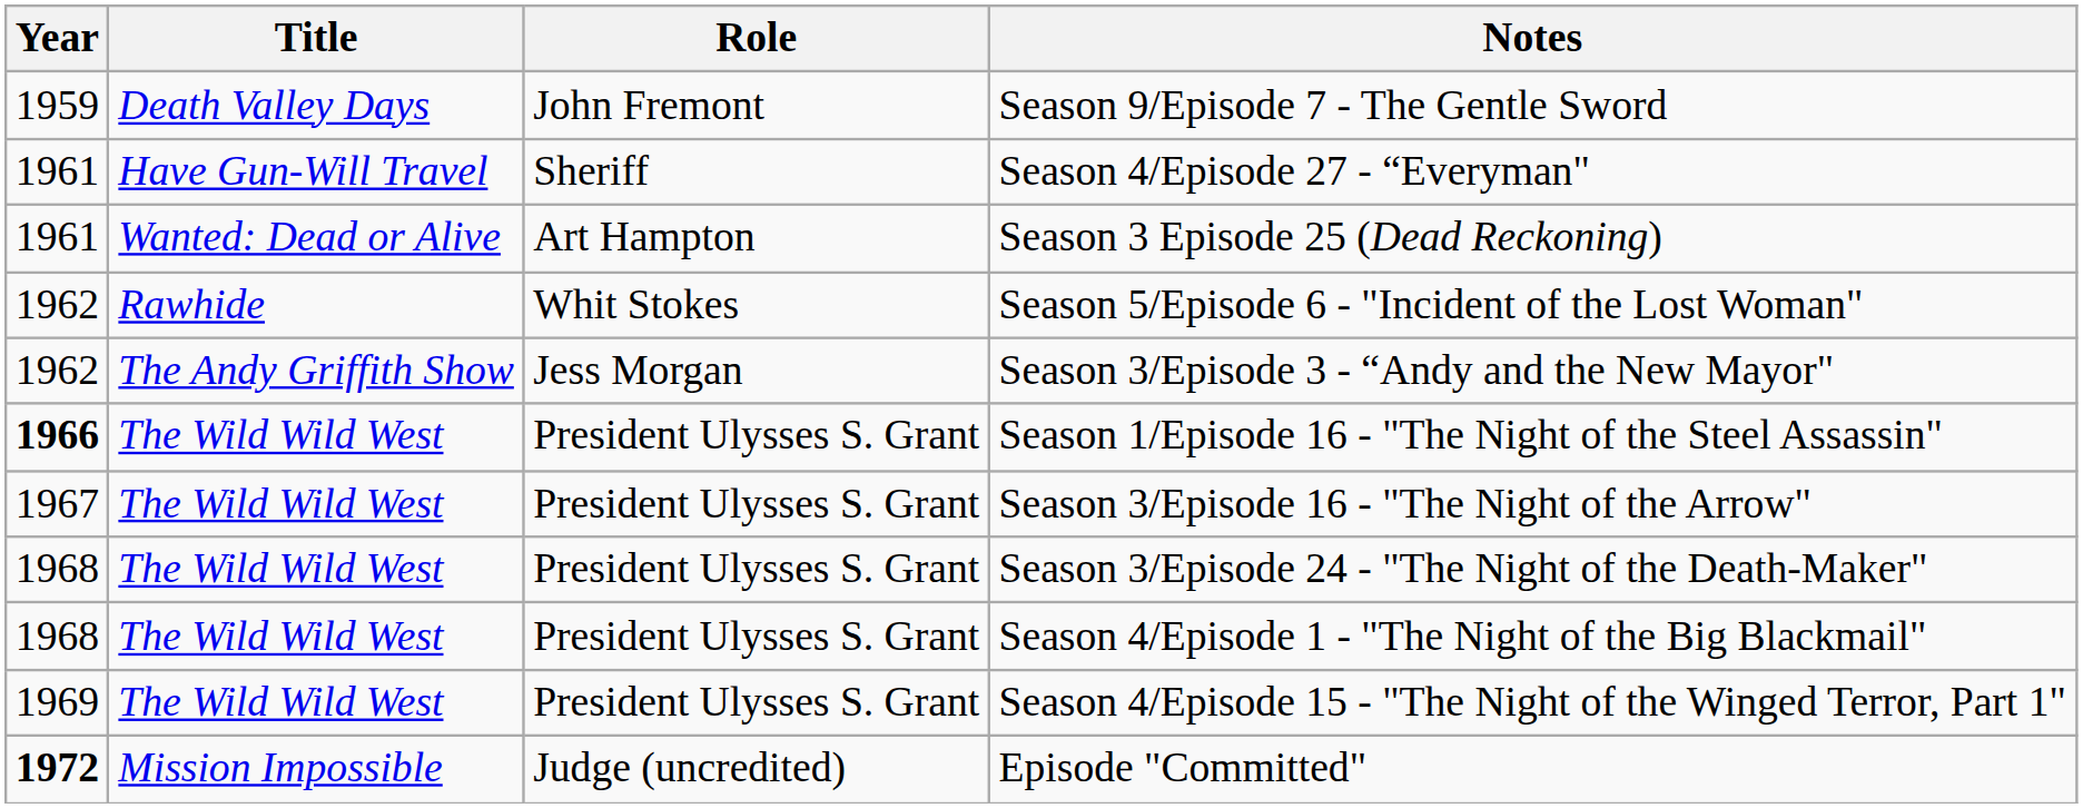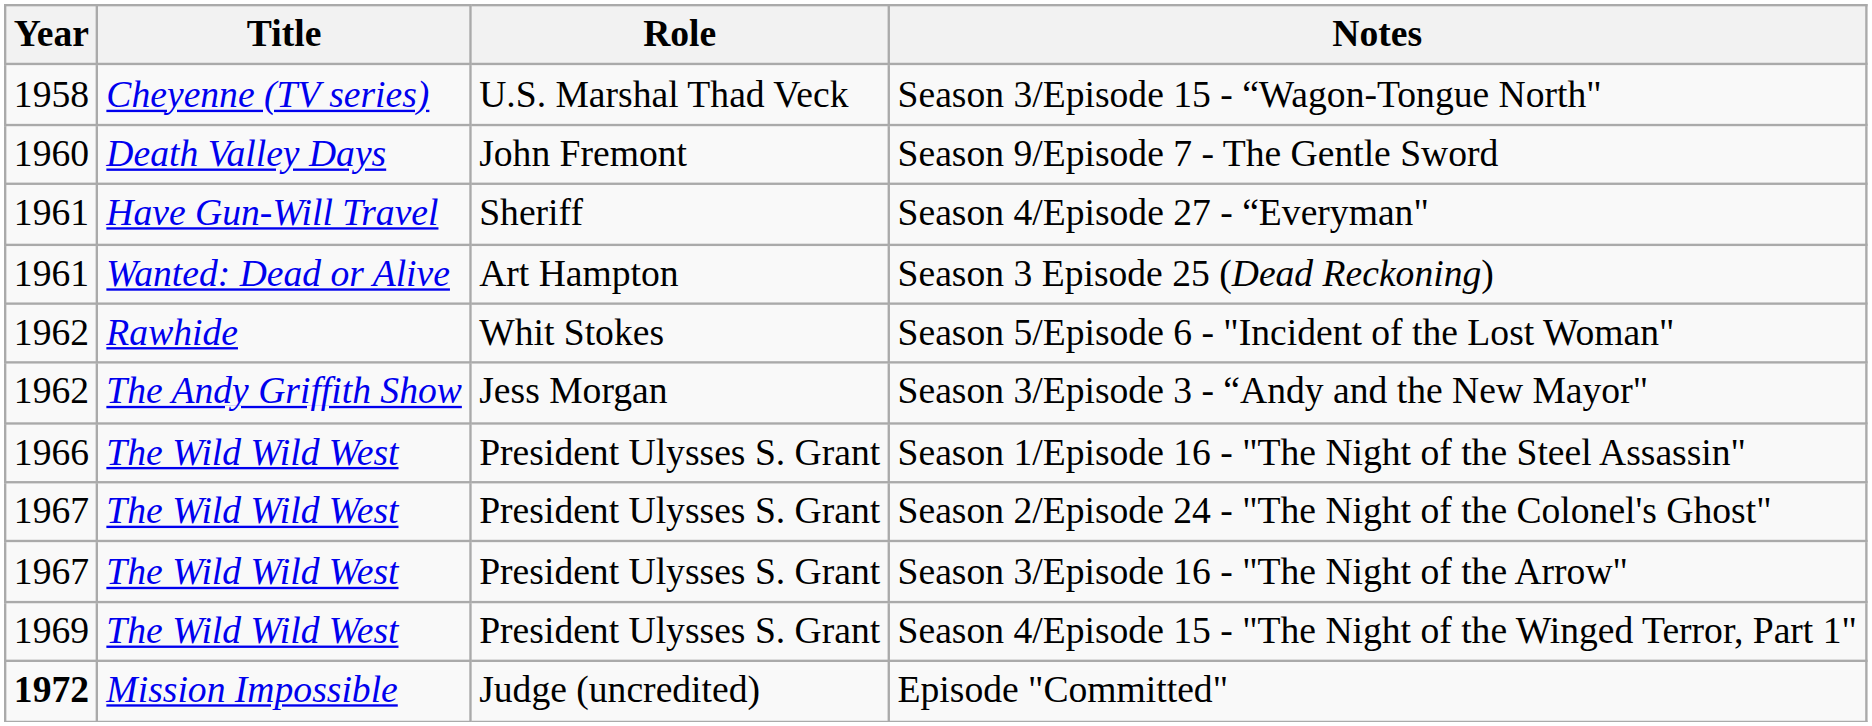+ row: 1958 | Cheyenne (TV series) | U.S. Marshal Thad Veck | Season 3/Episode 15 - “Wagon-Tongue North"
Season 9/Episode 7 - The Gentle Sword | Year: 1959 -> 1960
Season 1/Episode 16 - "The Night of the Steel Assassin" | Year: bold -> normal
+ row: 1967 | The Wild Wild West | President Ulysses S. Grant | Season 2/Episode 24 - "The Night of the Colonel's Ghost"
- row: 1968 | The Wild Wild West | President Ulysses S. Grant | Season 3/Episode 24 - "The Night of the Death-Maker"
- row: 1968 | The Wild Wild West | President Ulysses S. Grant | Season 4/Episode 1 - "The Night of the Big Blackmail"
